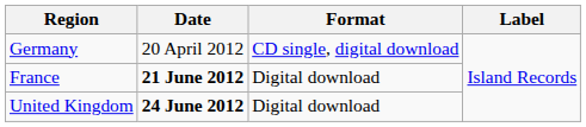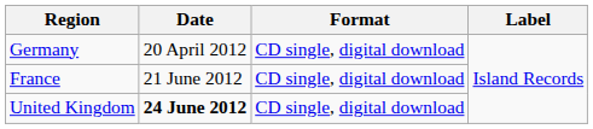France | Date: bold -> normal
France | Format: Digital download -> CD single, digital download
United Kingdom | Format: Digital download -> CD single, digital download
